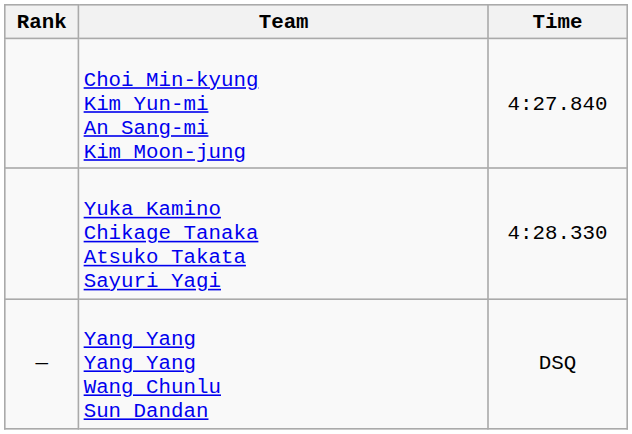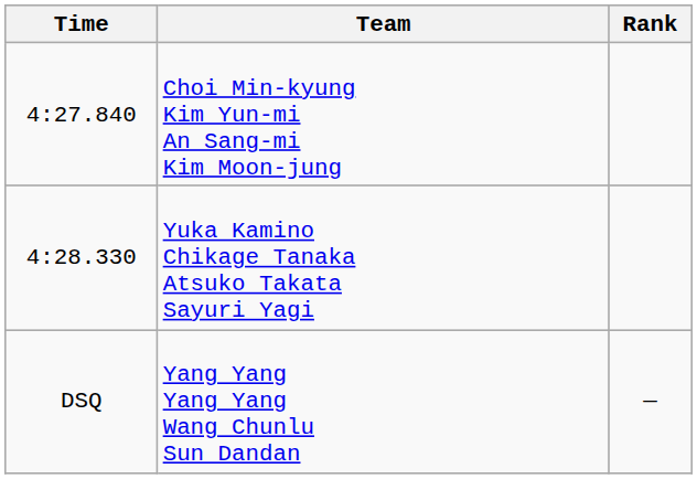columns swapped: Rank <-> Time
